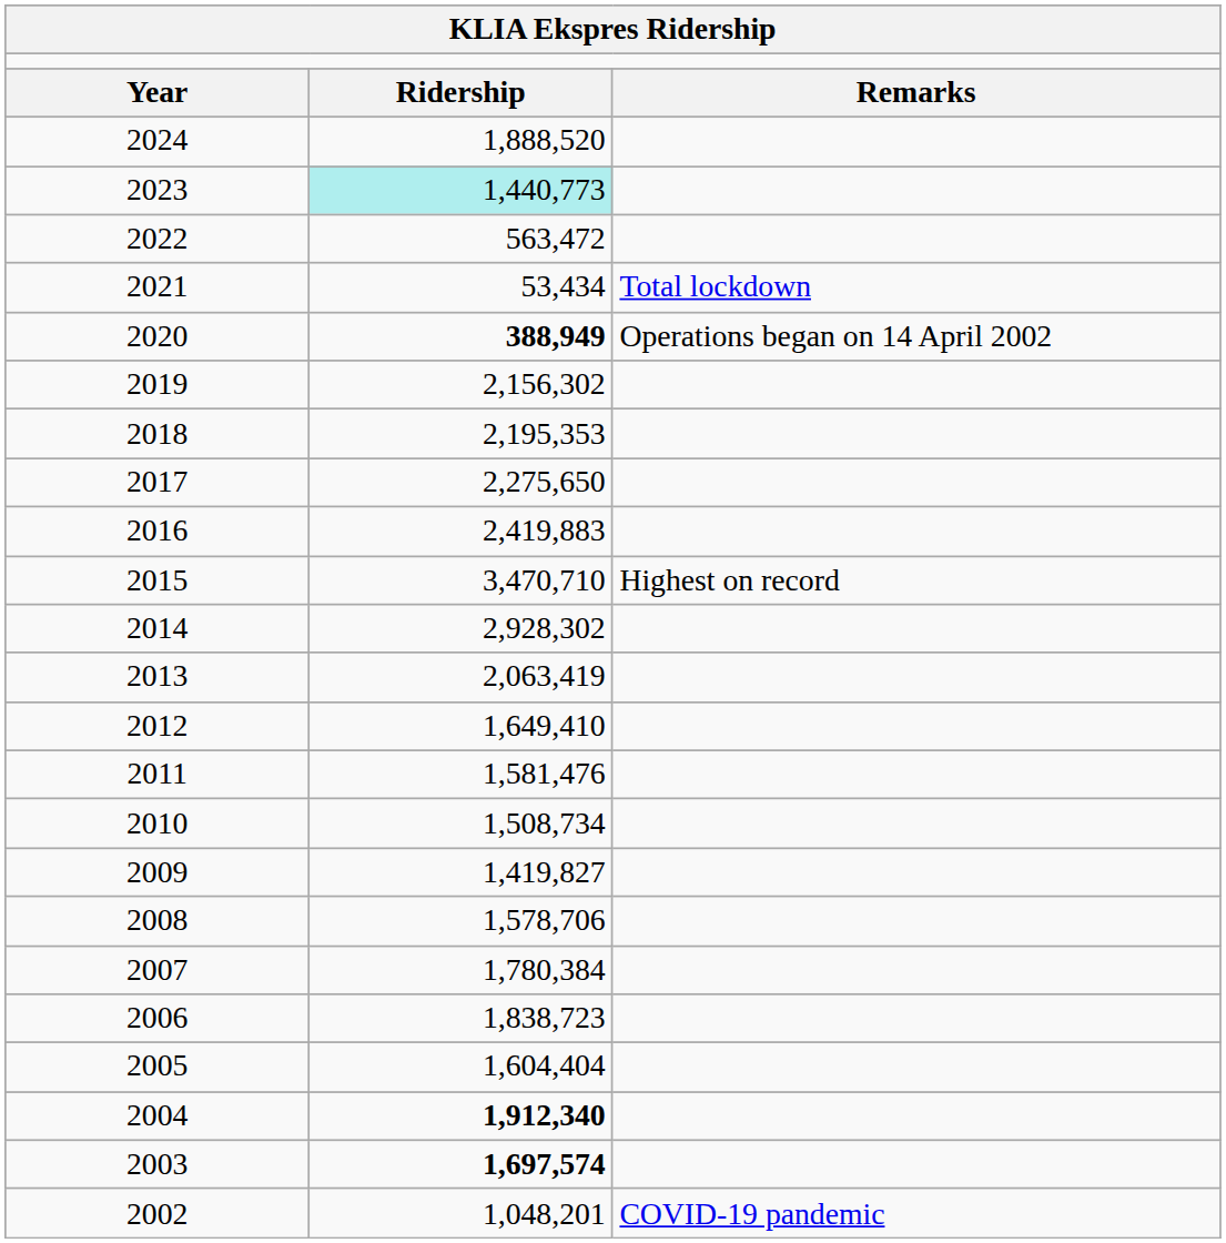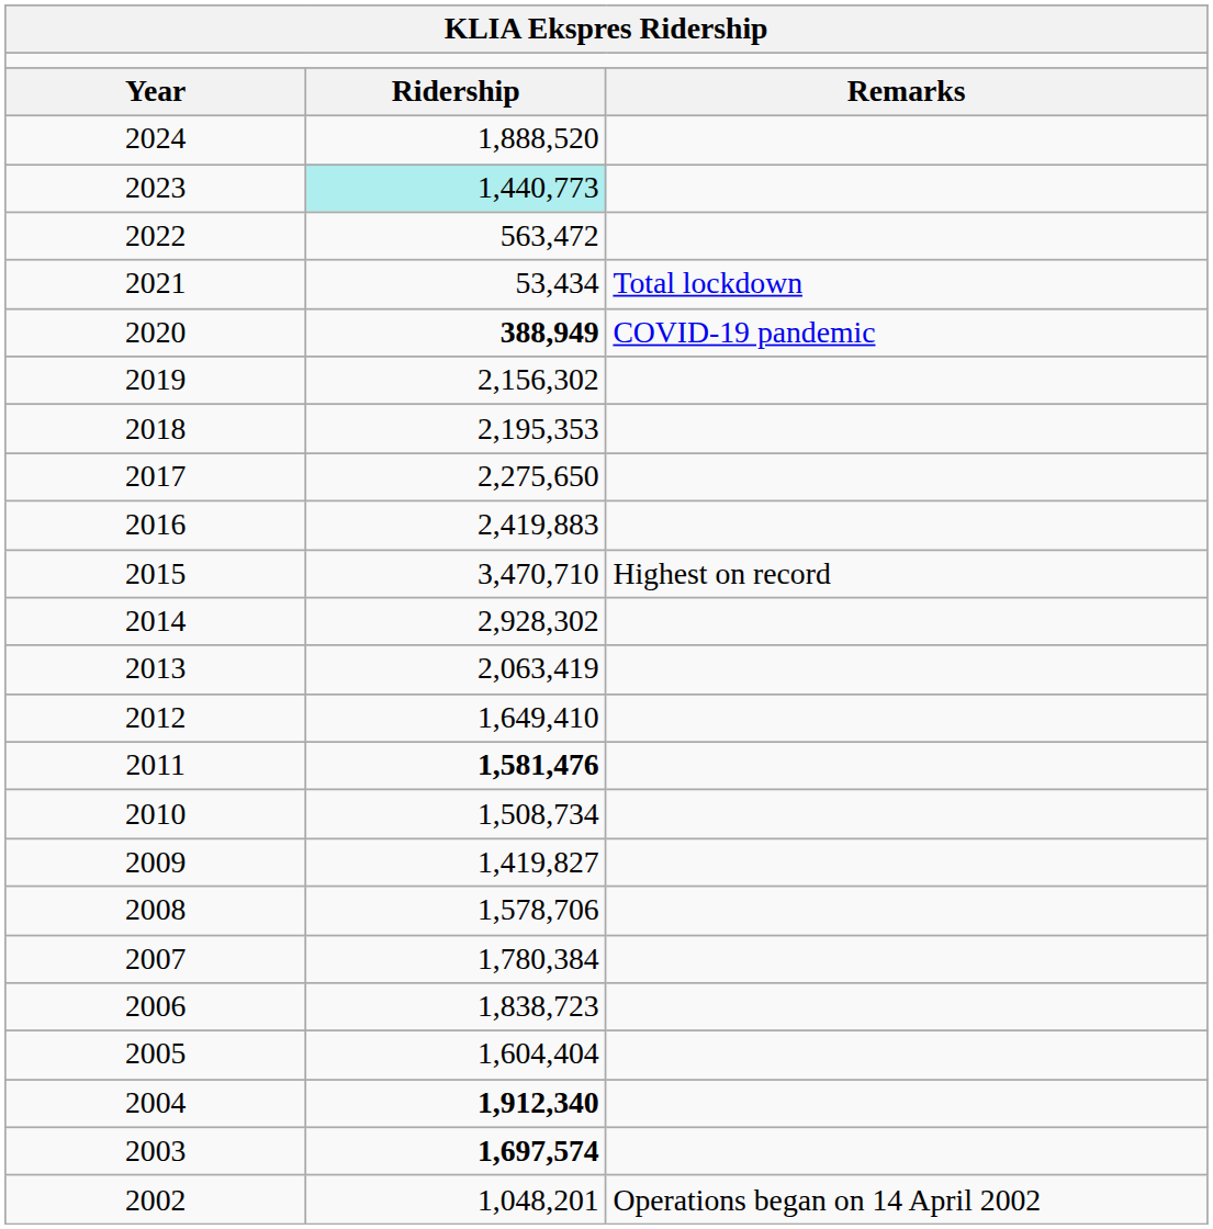2020 | column 3: Operations began on 14 April 2002 -> COVID-19 pandemic
2011 | column 2: normal -> bold
2002 | column 3: COVID-19 pandemic -> Operations began on 14 April 2002
